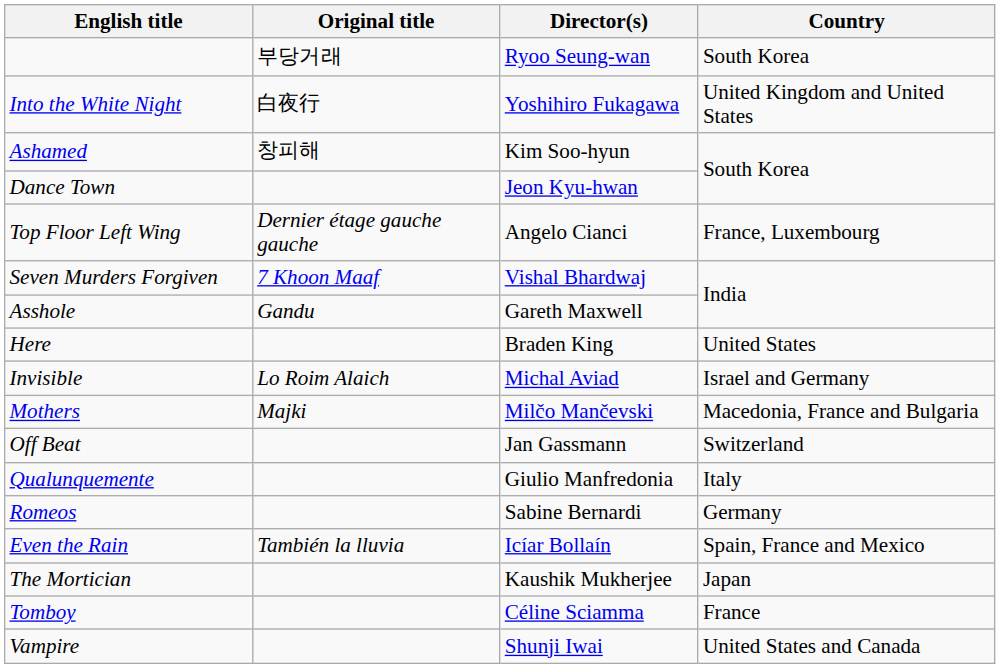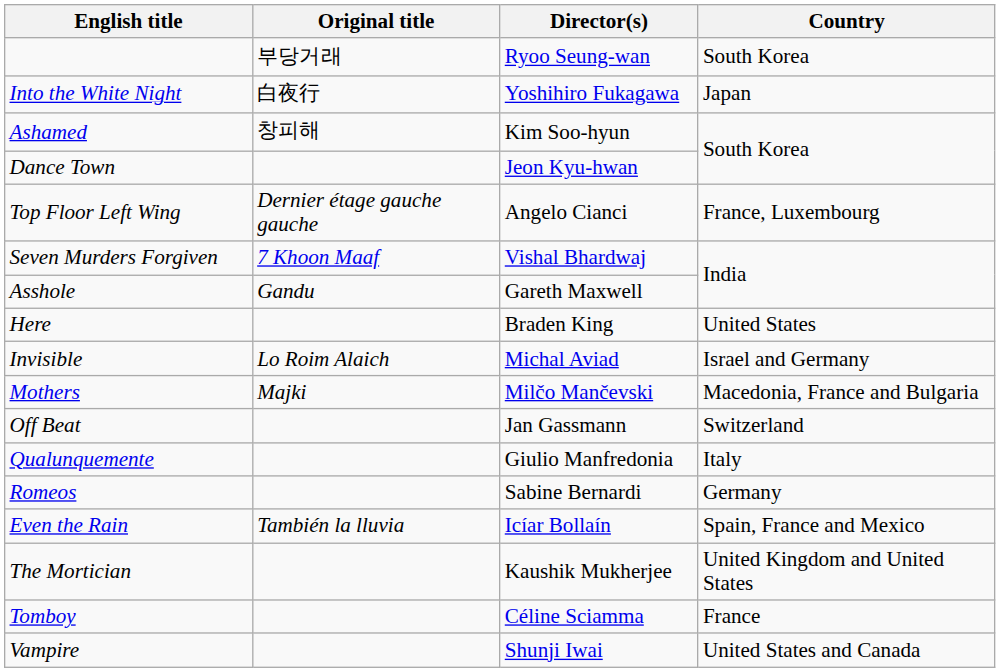Into the White Night | Country: United Kingdom and United States -> Japan
The Mortician | Country: Japan -> United Kingdom and United States
